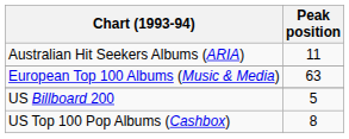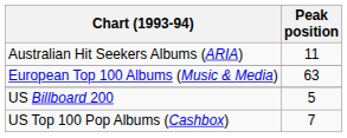US Top 100 Pop Albums (Cashbox) | Peak position: 8 -> 7
